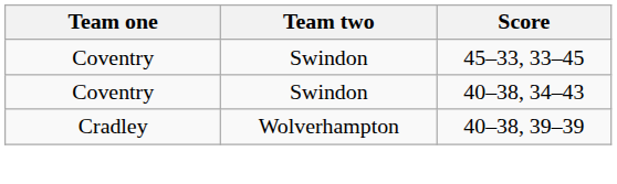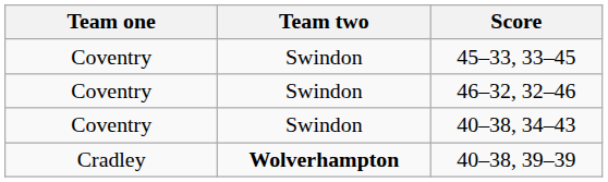+ row: Coventry | Swindon | 46–32, 32–46
40–38, 39–39 | Team two: normal -> bold
